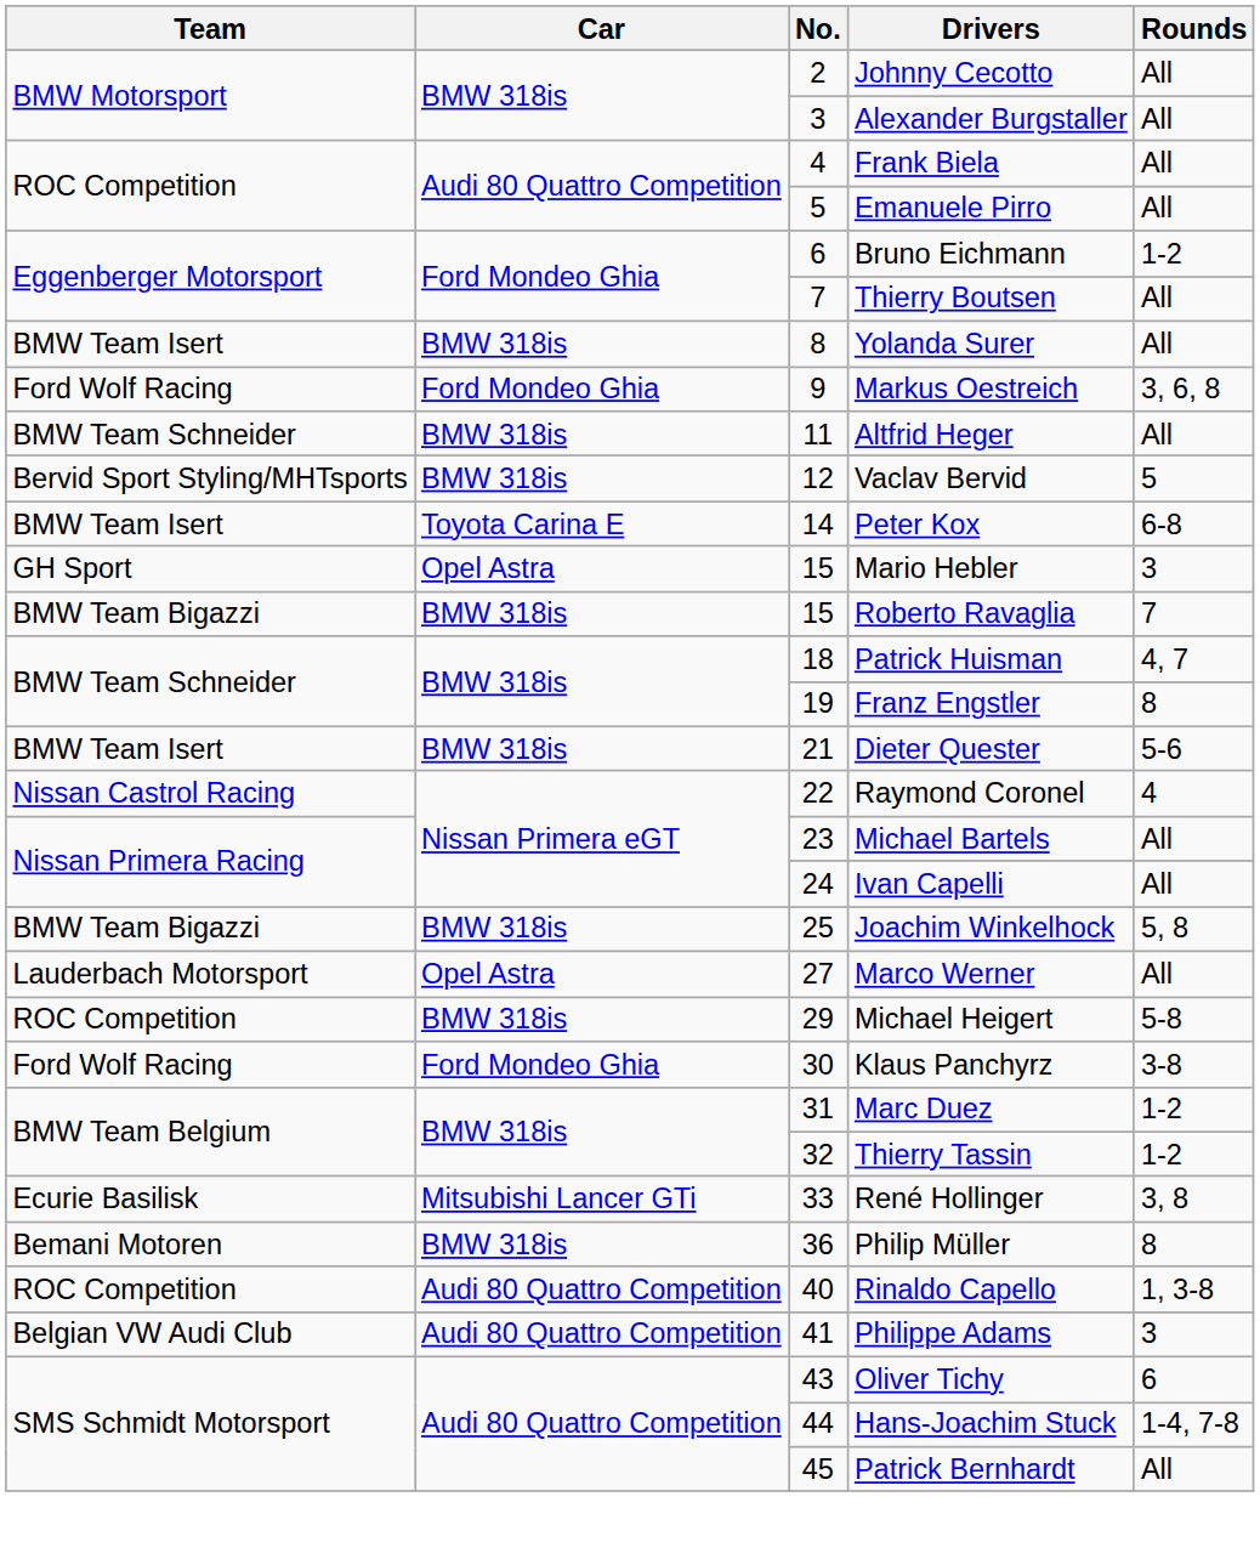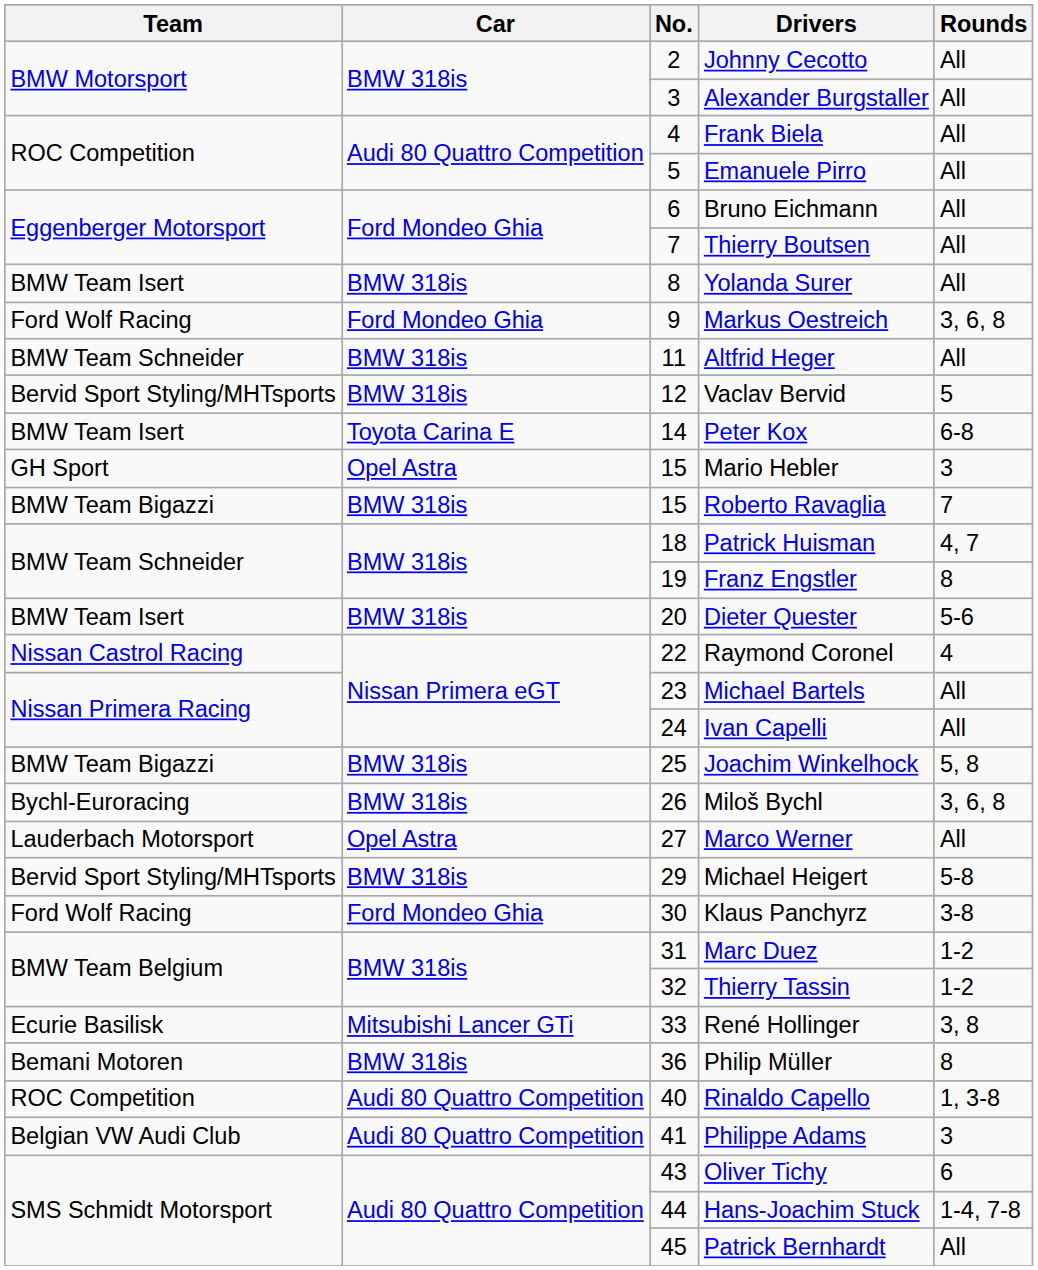Bruno Eichmann | Rounds: 1-2 -> All
Dieter Quester | No.: 21 -> 20
+ row: Bychl-Euroracing | BMW 318is | 26 | Miloš Bychl | 3, 6, 8
Michael Heigert | Team: ROC Competition -> Bervid Sport Styling/MHTsports
